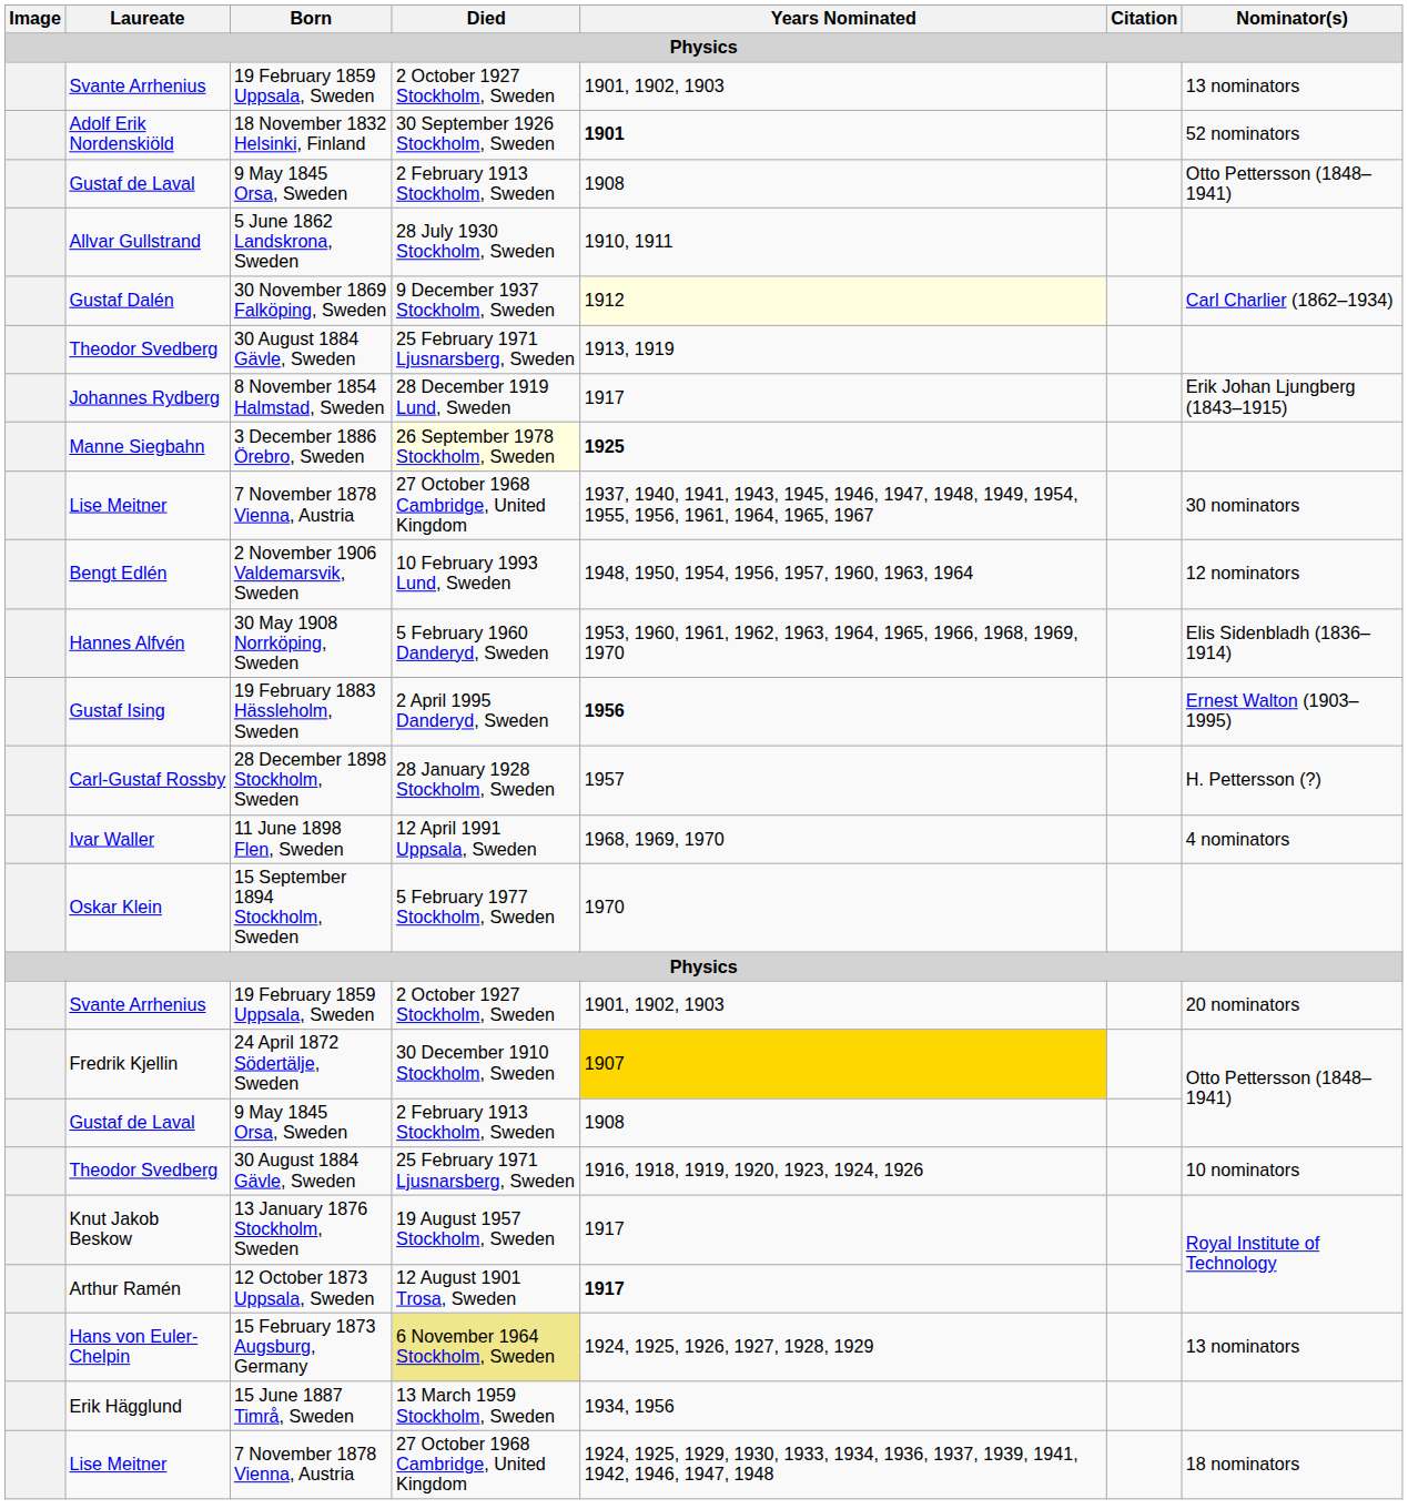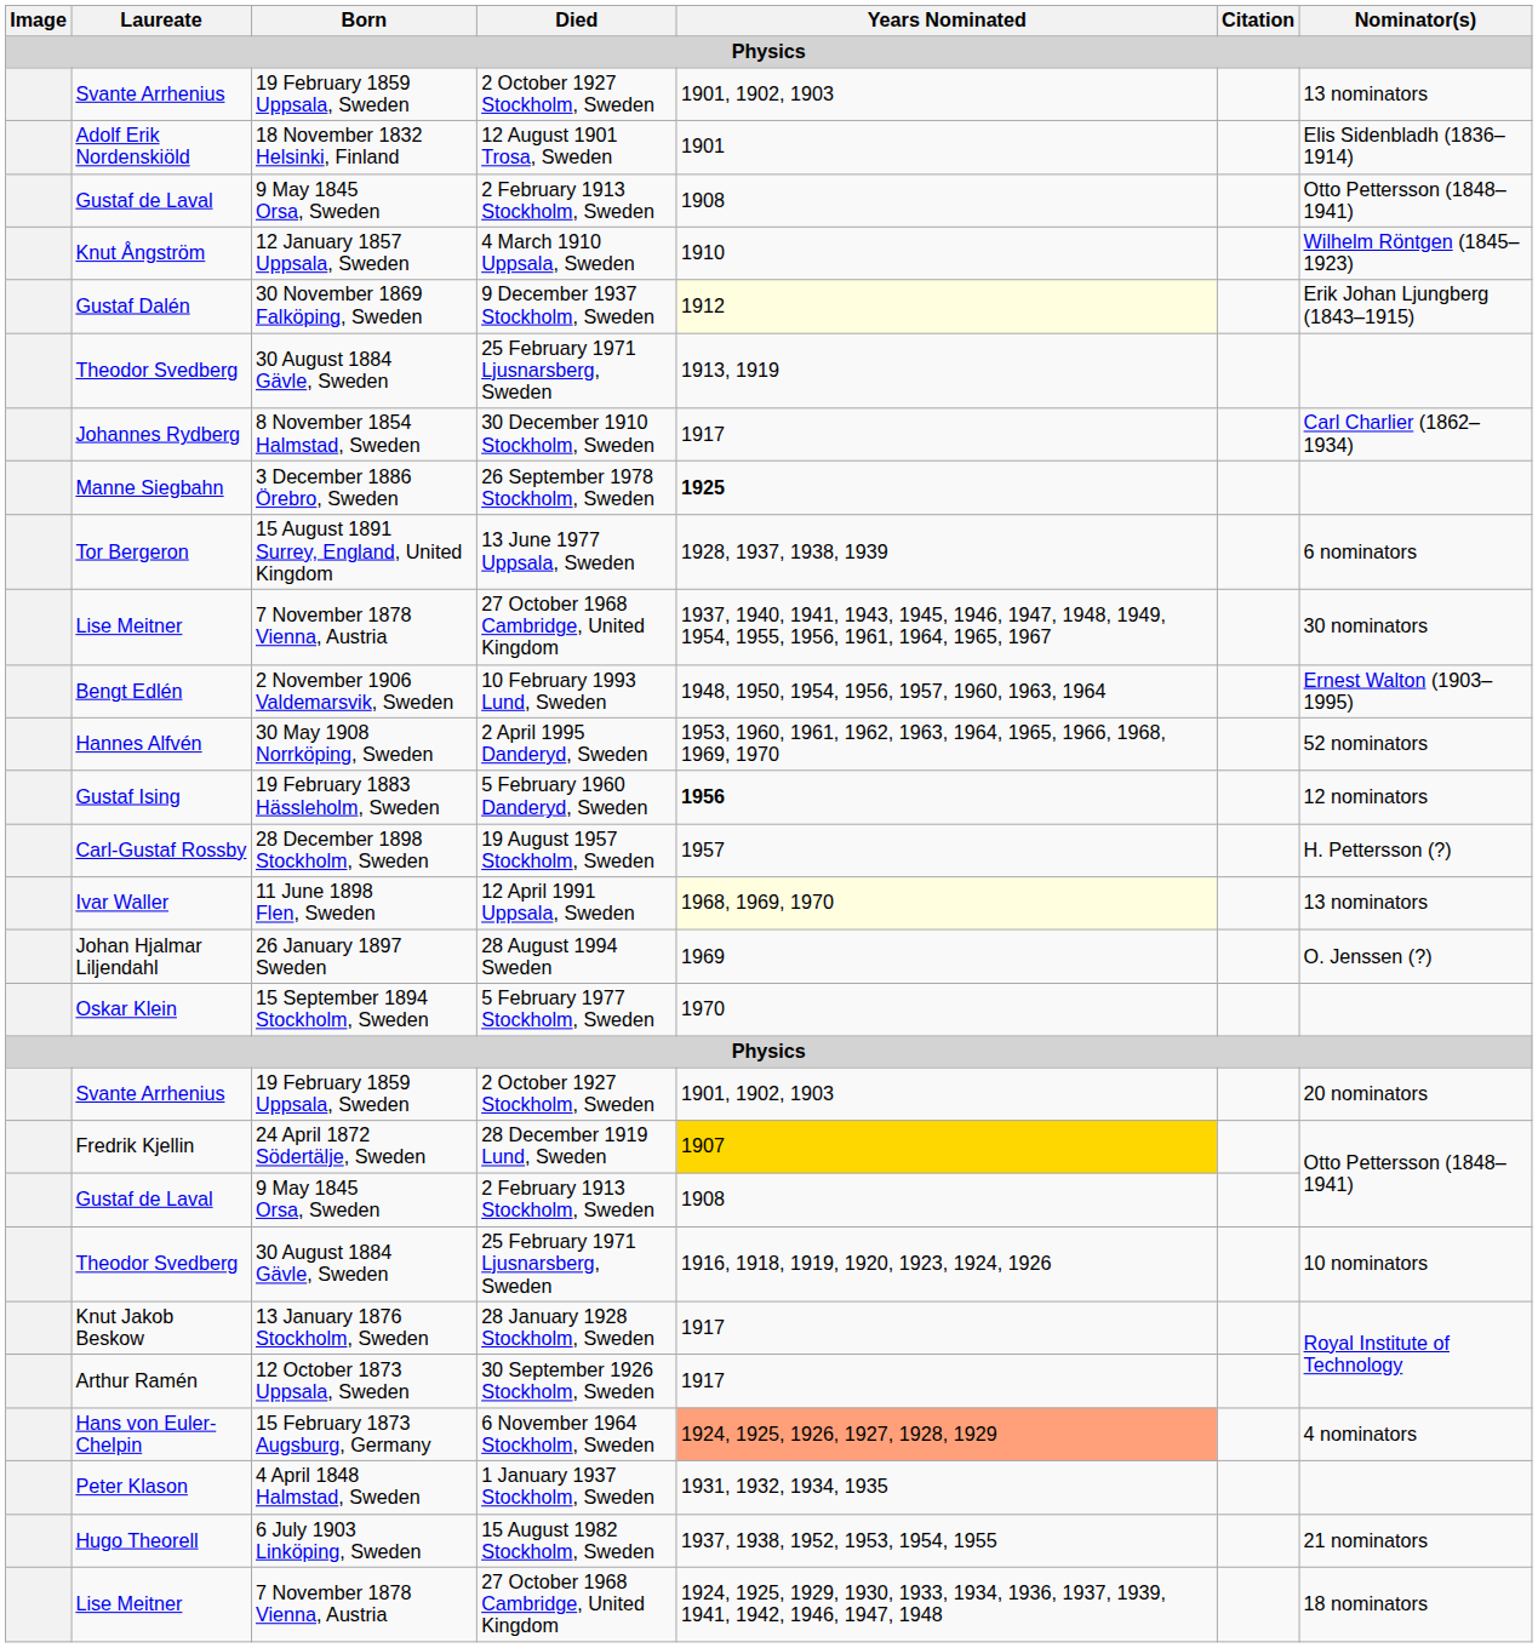Adolf Erik Nordenskiöld | Died: 30 September 1926 Stockholm, Sweden -> 12 August 1901 Trosa, Sweden
Adolf Erik Nordenskiöld | Years Nominated: bold -> normal
Adolf Erik Nordenskiöld | Nominator(s): 52 nominators -> Elis Sidenbladh (1836–1914)
+ row: Knut Ångström | 12 January 1857 Uppsala, Sweden | 4 March 1910 Uppsala, Sweden | 1910 | Wilhelm Röntgen (1845–1923)
- row: Allvar Gullstrand | 5 June 1862 Landskrona, Sweden | 28 July 1930 Stockholm, Sweden | 1910, 1911
Gustaf Dalén | Nominator(s): Carl Charlier (1862–1934) -> Erik Johan Ljungberg (1843–1915)
Johannes Rydberg | Died: 28 December 1919 Lund, Sweden -> 30 December 1910 Stockholm, Sweden
Johannes Rydberg | Nominator(s): Erik Johan Ljungberg (1843–1915) -> Carl Charlier (1862–1934)
Manne Siegbahn | Died: lightyellow background -> no background
+ row: Tor Bergeron | 15 August 1891 Surrey, England, United Kingdom | 13 June 1977 Uppsala, Sweden | 1928, 1937, 1938, 1939 | 6 nominators
Bengt Edlén | Nominator(s): 12 nominators -> Ernest Walton (1903–1995)
Hannes Alfvén | Died: 5 February 1960 Danderyd, Sweden -> 2 April 1995 Danderyd, Sweden
Hannes Alfvén | Nominator(s): Elis Sidenbladh (1836–1914) -> 52 nominators
Gustaf Ising | Died: 2 April 1995 Danderyd, Sweden -> 5 February 1960 Danderyd, Sweden
Gustaf Ising | Nominator(s): Ernest Walton (1903–1995) -> 12 nominators
Carl-Gustaf Rossby | Died: 28 January 1928 Stockholm, Sweden -> 19 August 1957 Stockholm, Sweden
Ivar Waller | Years Nominated: no background -> lightyellow background
Ivar Waller | Nominator(s): 4 nominators -> 13 nominators
+ row: Johan Hjalmar Liljendahl | 26 January 1897 Sweden | 28 August 1994 Sweden | 1969 | O. Jenssen (?)
Fredrik Kjellin | Died: 30 December 1910 Stockholm, Sweden -> 28 December 1919 Lund, Sweden
Knut Jakob Beskow | Died: 19 August 1957 Stockholm, Sweden -> 28 January 1928 Stockholm, Sweden
Arthur Ramén | Died: 12 August 1901 Trosa, Sweden -> 30 September 1926 Stockholm, Sweden
Arthur Ramén | Years Nominated: bold -> normal
Hans von Euler-Chelpin | Died: khaki background -> no background
Hans von Euler-Chelpin | Years Nominated: no background -> lightsalmon background
Hans von Euler-Chelpin | Nominator(s): 13 nominators -> 4 nominators
+ row: Peter Klason | 4 April 1848 Halmstad, Sweden | 1 January 1937 Stockholm, Sweden | 1931, 1932, 1934, 1935
- row: Erik Hägglund | 15 June 1887 Timrå, Sweden | 13 March 1959 Stockholm, Sweden | 1934, 1956
+ row: Hugo Theorell | 6 July 1903 Linköping, Sweden | 15 August 1982 Stockholm, Sweden | 1937, 1938, 1952, 1953, 1954, 1955 | 21 nominators
